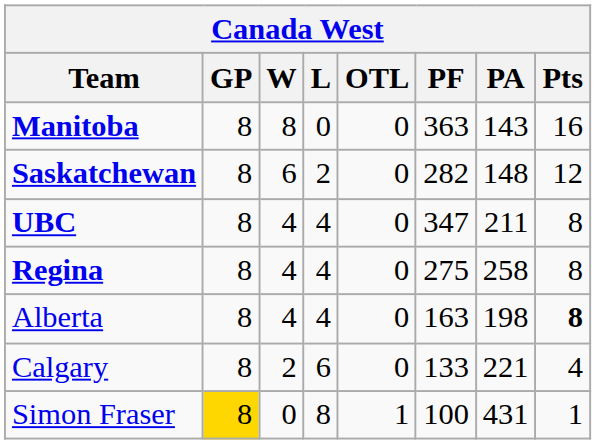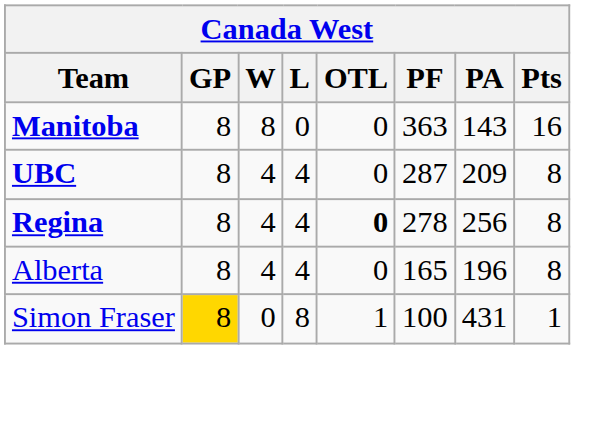- row: Saskatchewan | 8 | 6 | 2 | 0 | 282 | 148 | 12
UBC | PF: 347 -> 287
UBC | PA: 211 -> 209
Regina | OTL: normal -> bold
Regina | PF: 275 -> 278
Regina | PA: 258 -> 256
Alberta | PF: 163 -> 165
Alberta | PA: 198 -> 196
Alberta | Pts: bold -> normal
- row: Calgary | 8 | 2 | 6 | 0 | 133 | 221 | 4
